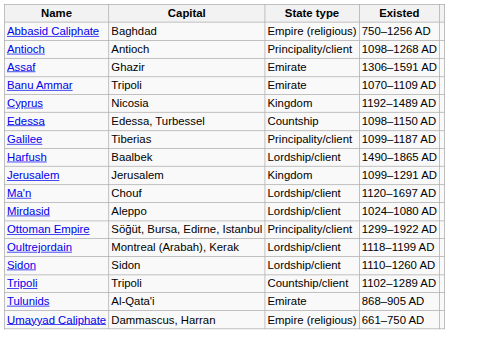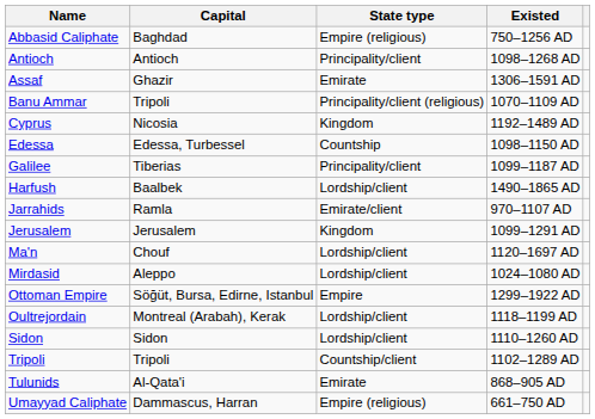Banu Ammar | State type: Emirate -> Principality/client (religious)
+ row: Jarrahids | Ramla | Emirate/client | 970–1107 AD
Ottoman Empire | State type: Principality/client -> Empire
